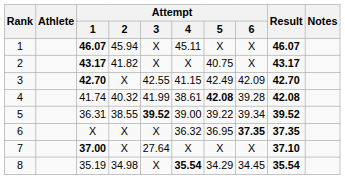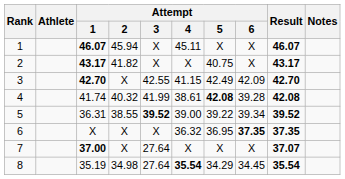7 | Result: 37.10 -> 37.07
8 | Attempt / 3: X -> 27.64
